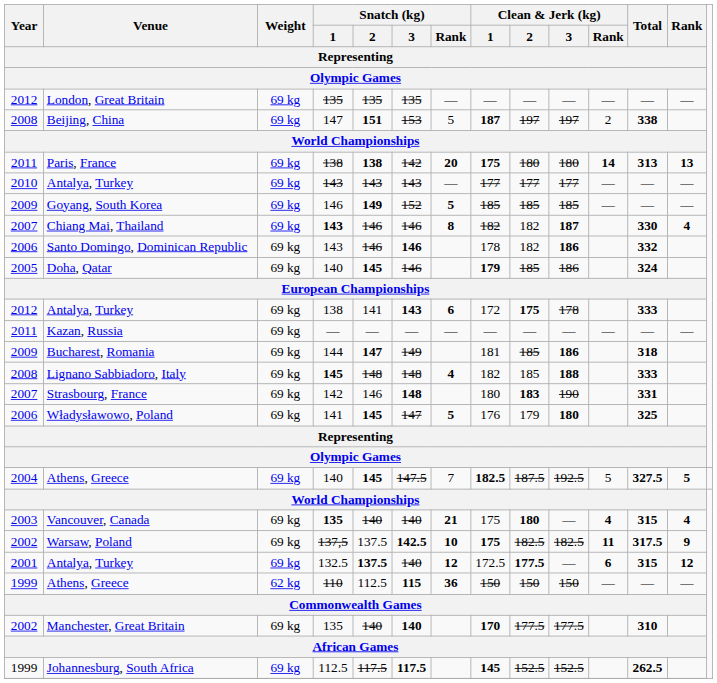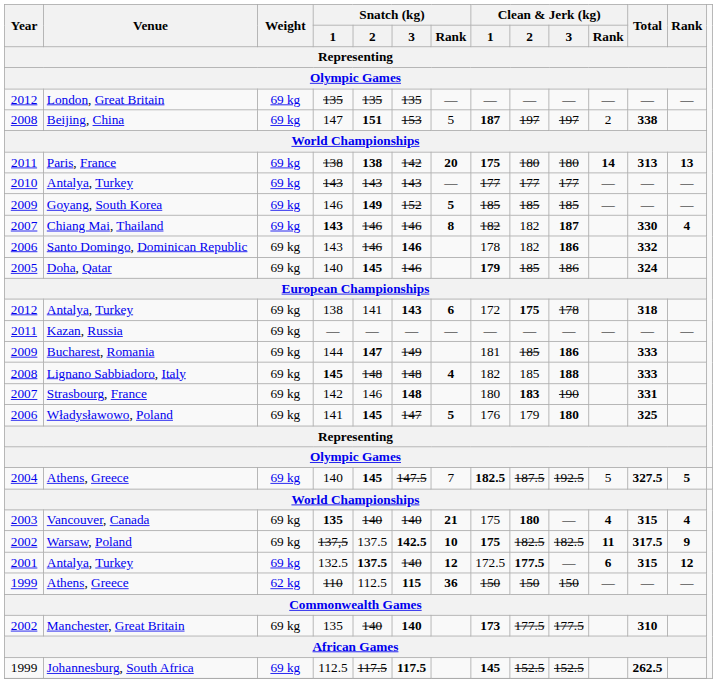Antalya, Turkey / 138 | Total / Representing / Olympic Games: 333 -> 318
Bucharest, Romania | Total / Representing / Olympic Games: 318 -> 333
Manchester, Great Britain | Clean & Jerk (kg) / 1 / Representing / Olympic Games: 170 -> 173
